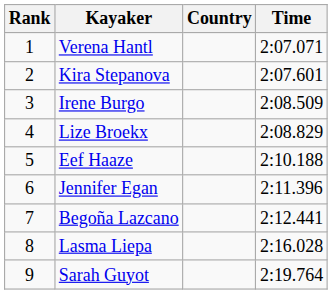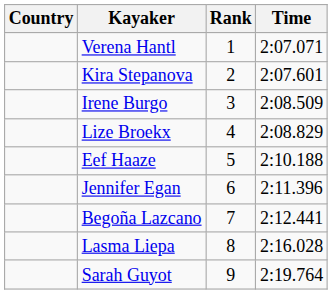columns swapped: Rank <-> Country
